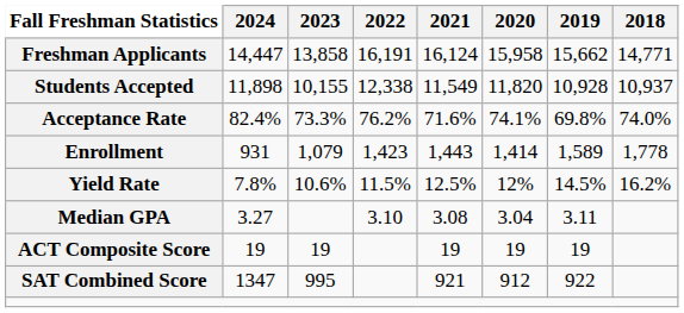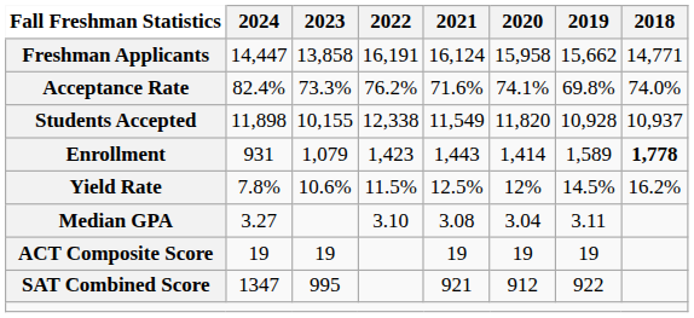rows swapped: Students Accepted <-> Acceptance Rate
Enrollment | 2018: normal -> bold
